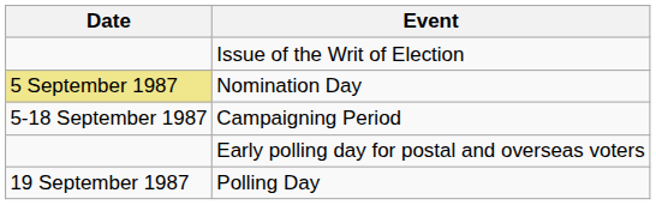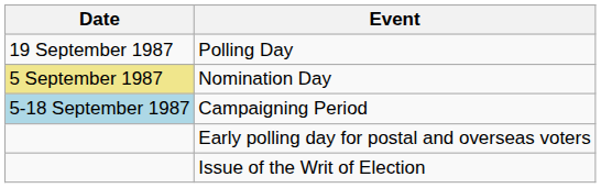rows swapped: Issue of the Writ of Election <-> Polling Day
Campaigning Period | Date: no background -> lightblue background
